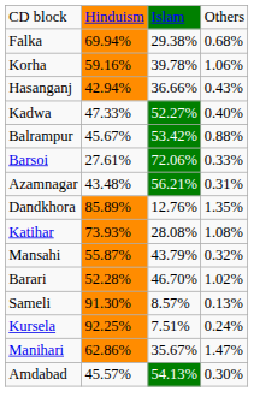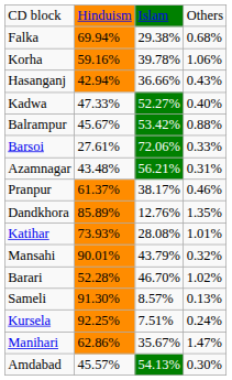+ row: Pranpur | 61.37% | 38.17% | 0.46%
Katihar | column 4: 1.08% -> 1.01%
Mansahi | column 2: 55.87% -> 90.01%
